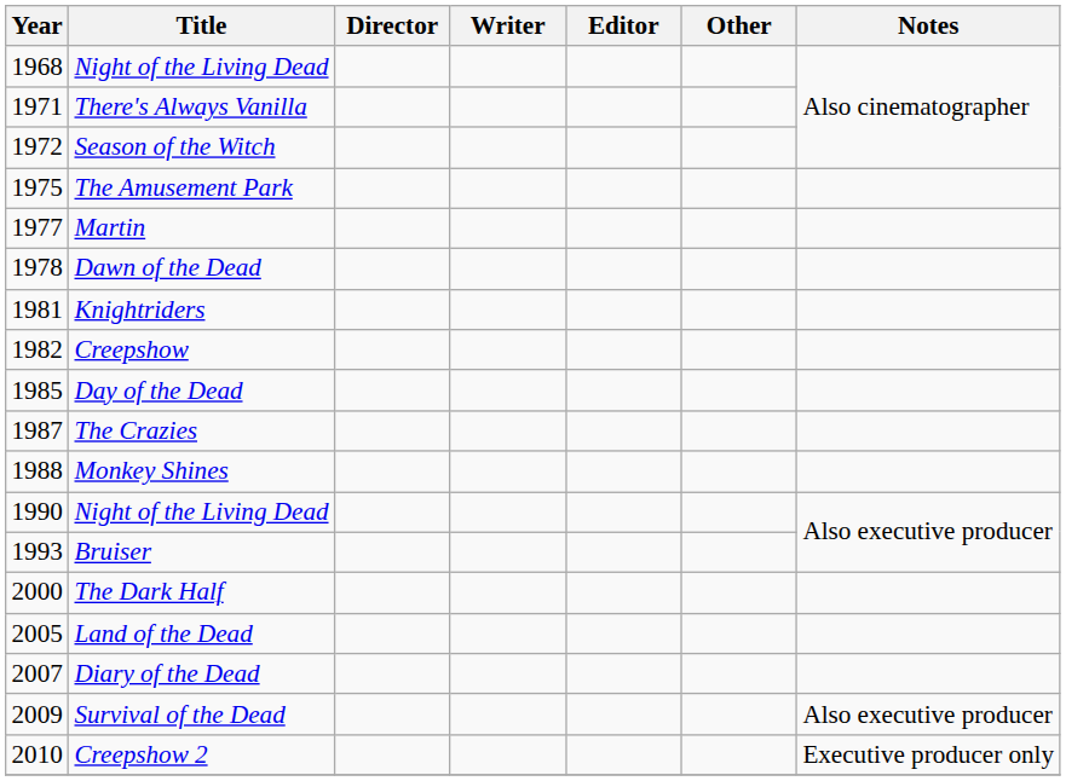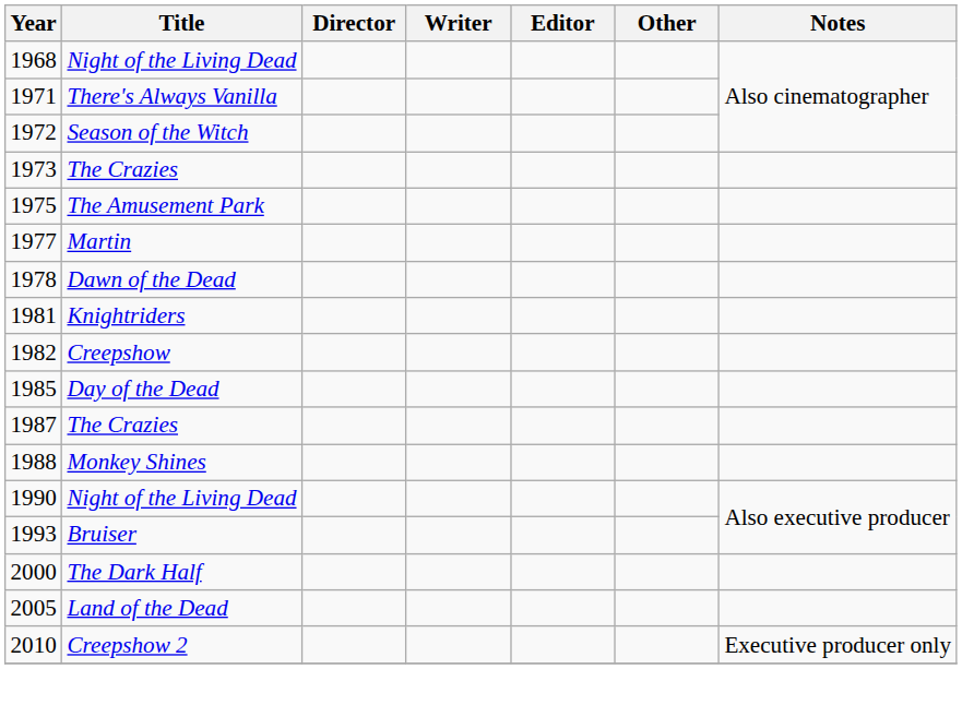+ row: 1973 | The Crazies
- row: 2007 | Diary of the Dead
- row: 2009 | Survival of the Dead | Also executive producer
